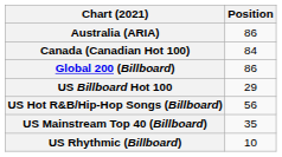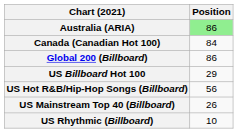Australia (ARIA) | Position: no background -> lightgreen background
US Mainstream Top 40 (Billboard) | Position: 35 -> 26
